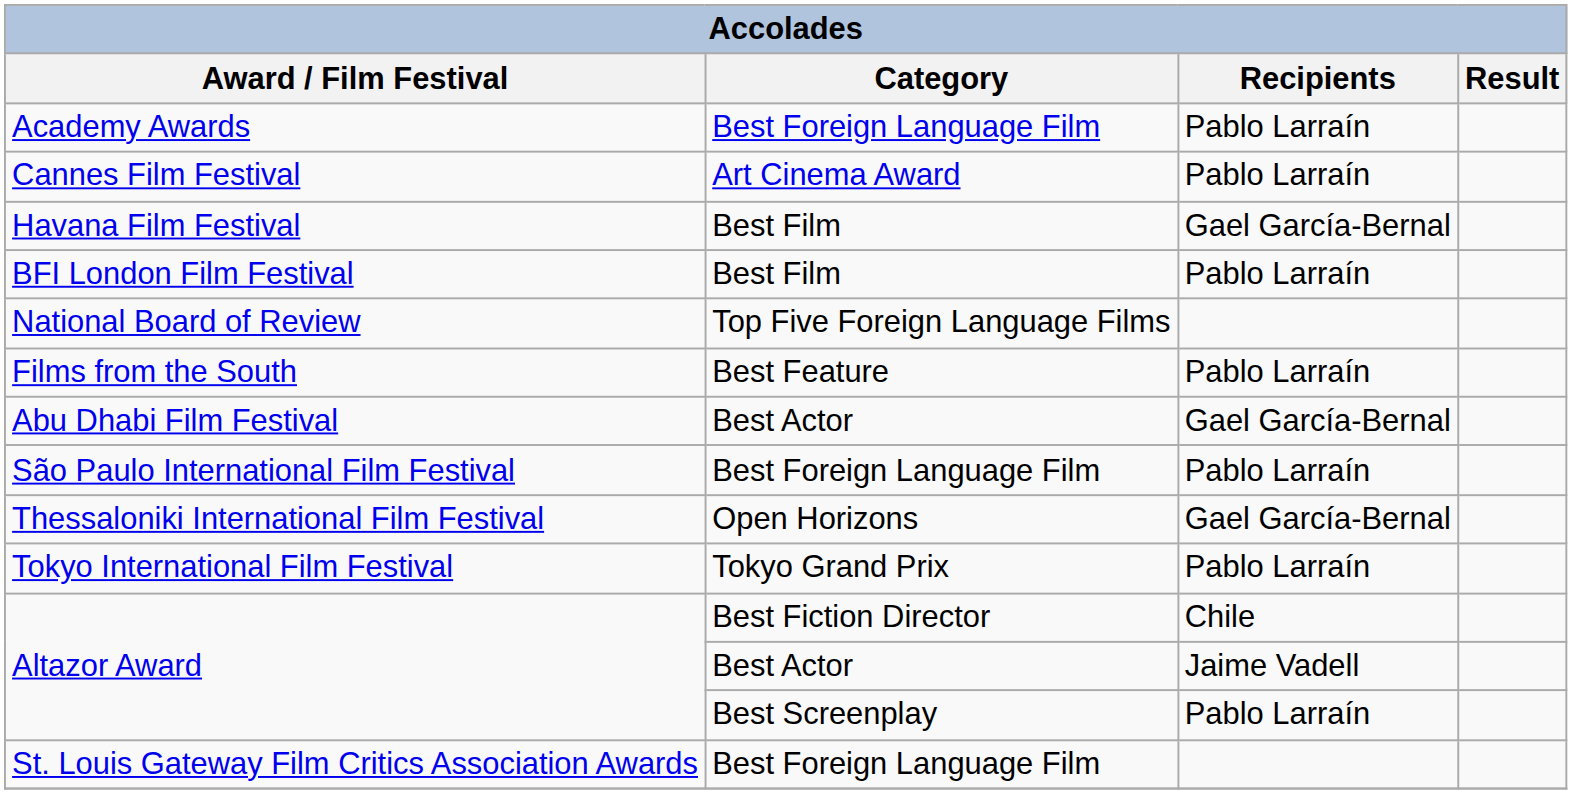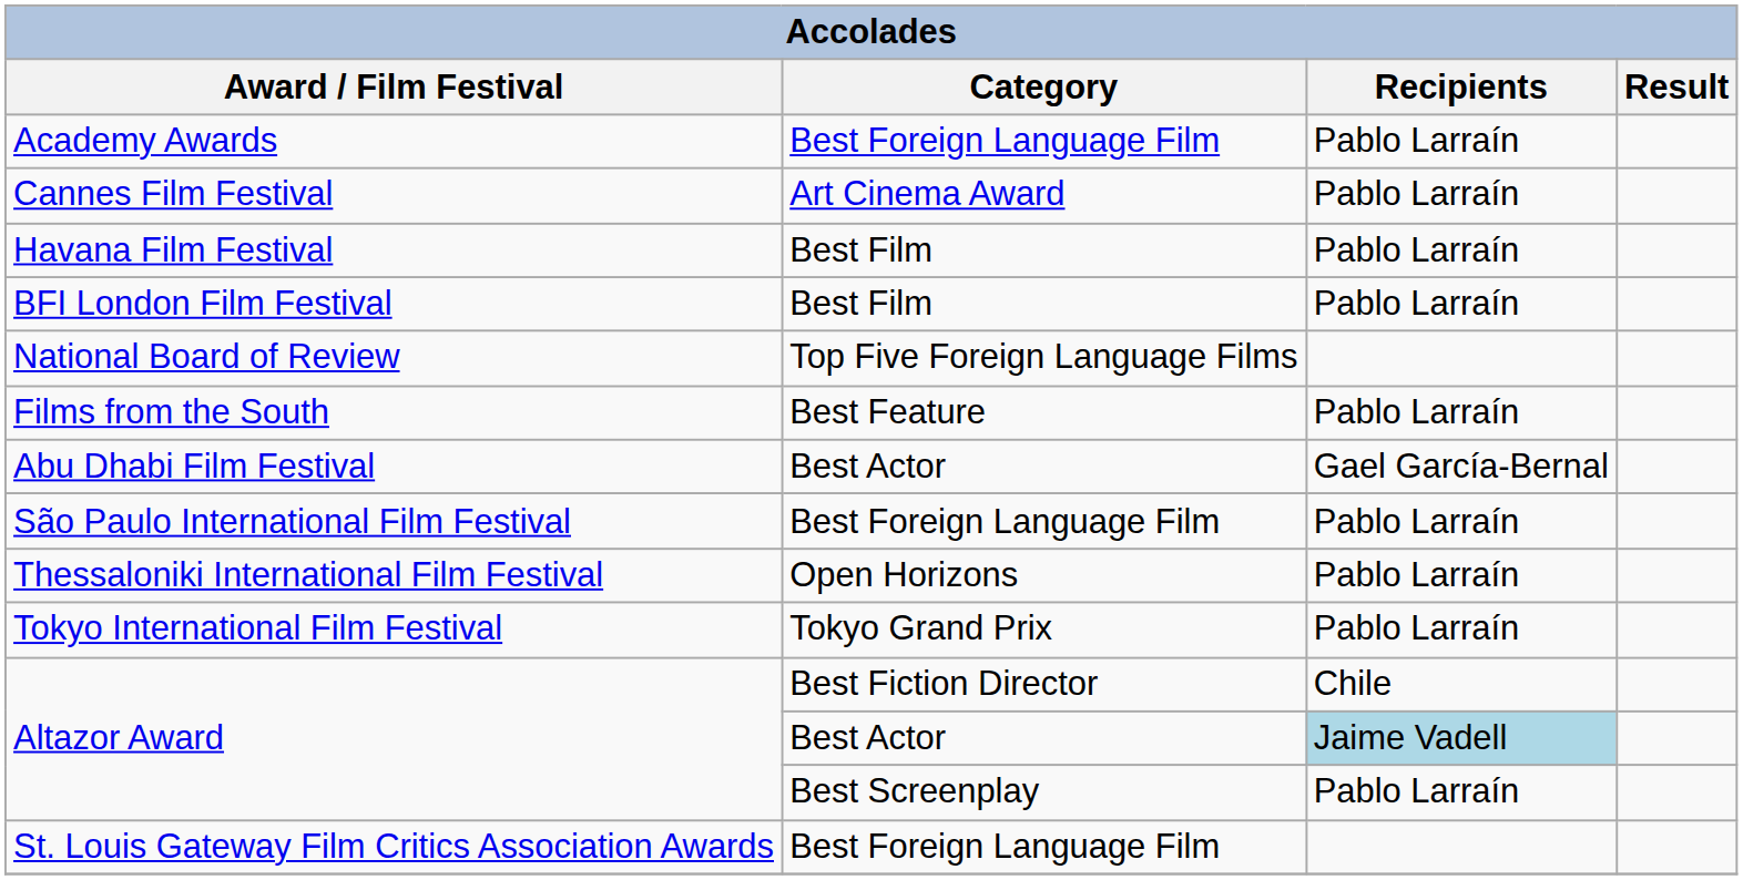Havana Film Festival | Recipients: Gael García-Bernal -> Pablo Larraín
Thessaloniki International Film Festival | Recipients: Gael García-Bernal -> Pablo Larraín
Altazor Award / Best Actor | Recipients: no background -> lightblue background
